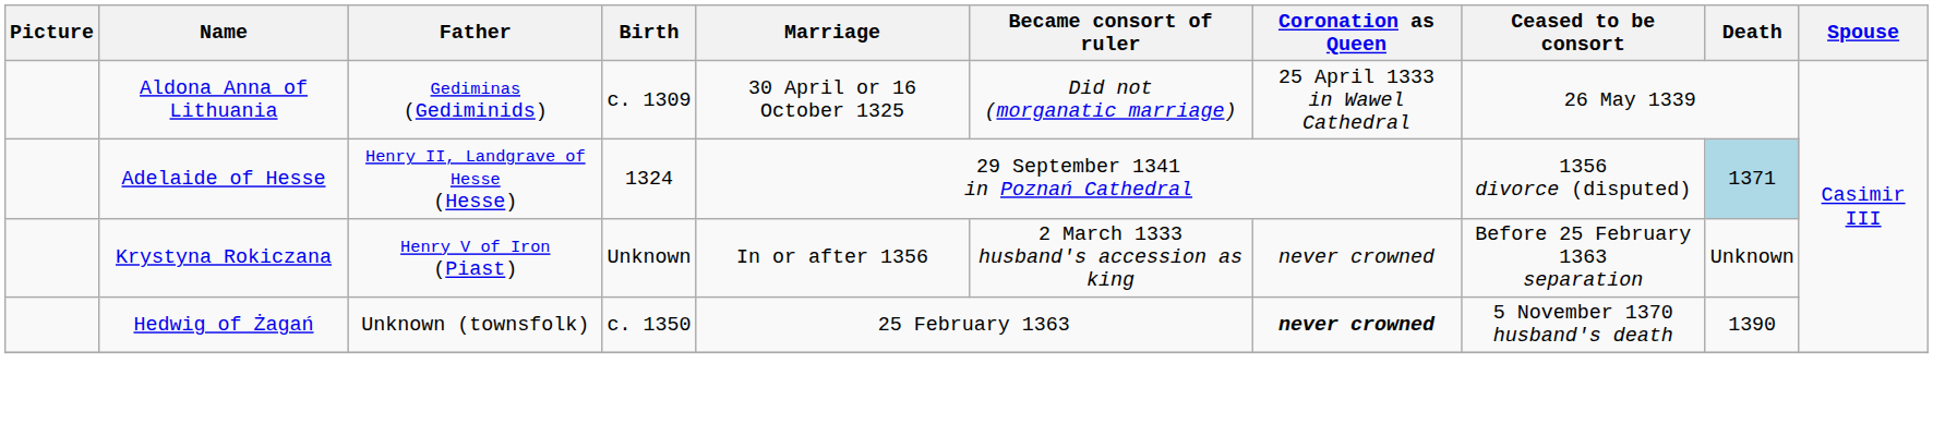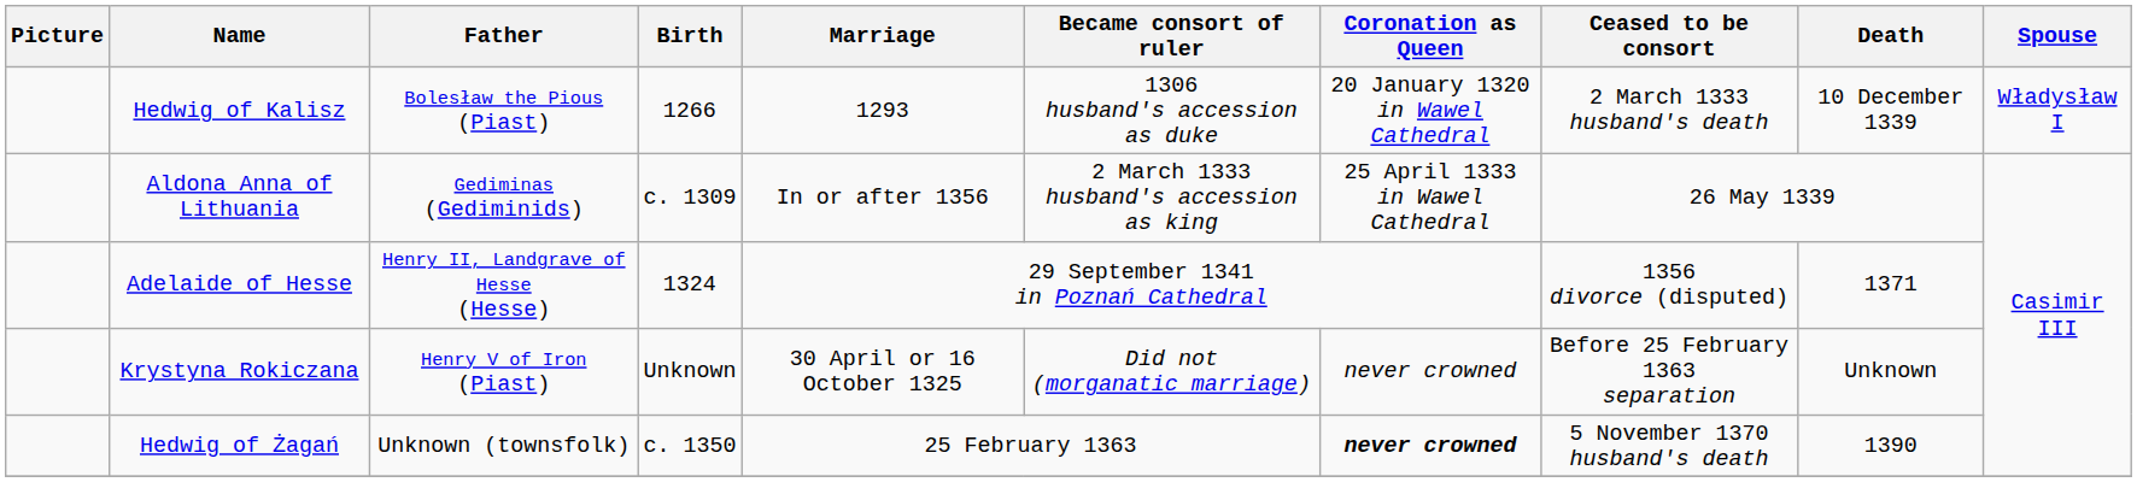+ row: Hedwig of Kalisz | Bolesław the Pious (Piast) | 1266 | 1293 | 1306 husband's accession as duke | 20 January 1320 in Wawel Cathedral | 2 March 1333 husband's death | 10 December 1339 | Władysław I
Aldona Anna of Lithuania | Marriage: 30 April or 16 October 1325 -> In or after 1356
Aldona Anna of Lithuania | Became consort of ruler: Did not (morganatic marriage) -> 2 March 1333 husband's accession as king
Adelaide of Hesse | Death: lightblue background -> no background
Krystyna Rokiczana | Marriage: In or after 1356 -> 30 April or 16 October 1325
Krystyna Rokiczana | Became consort of ruler: 2 March 1333 husband's accession as king -> Did not (morganatic marriage)
